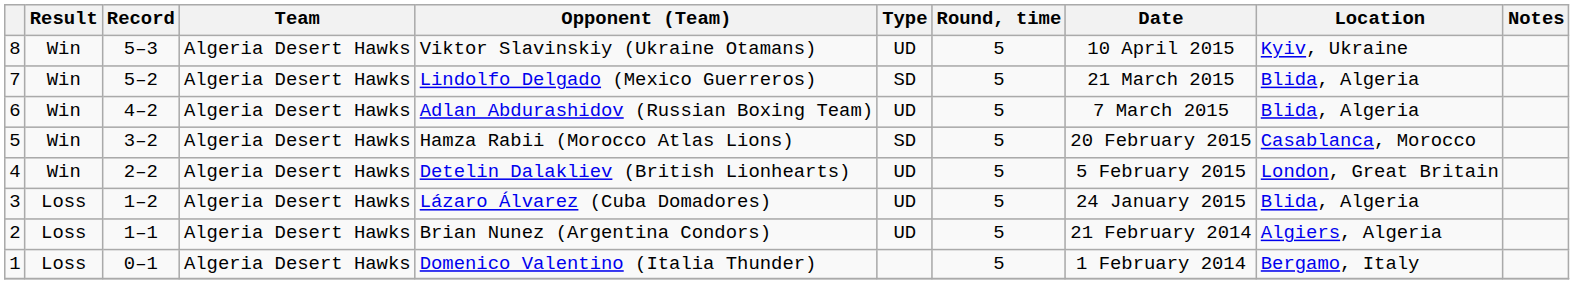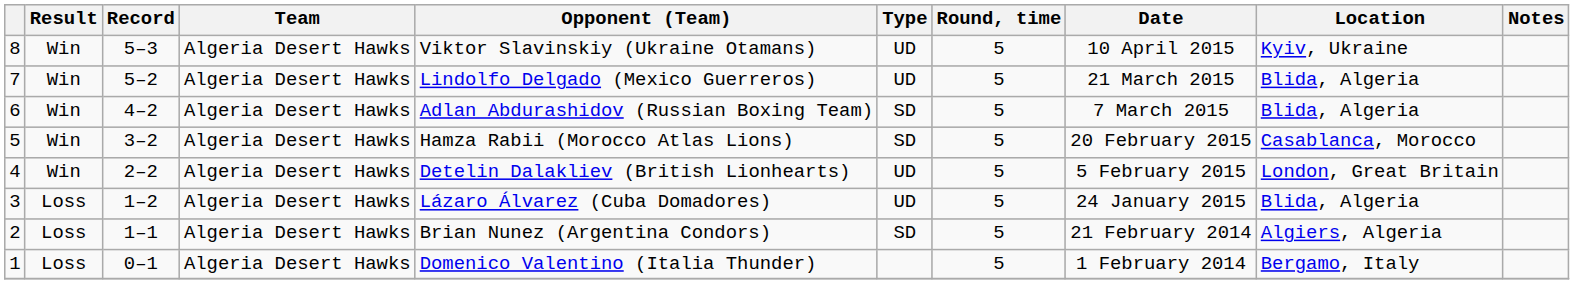7 | Type: SD -> UD
6 | Type: UD -> SD
2 | Type: UD -> SD
